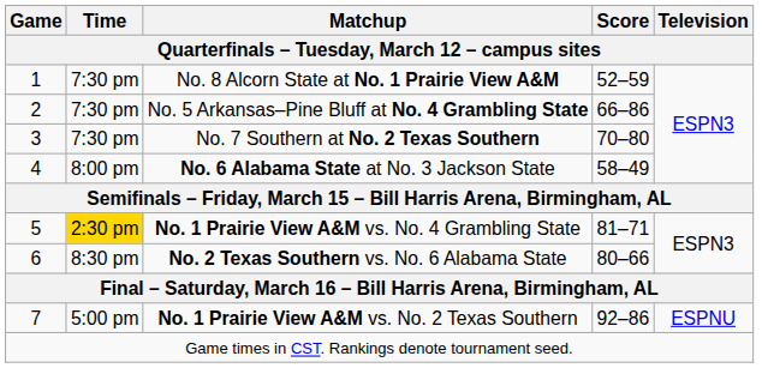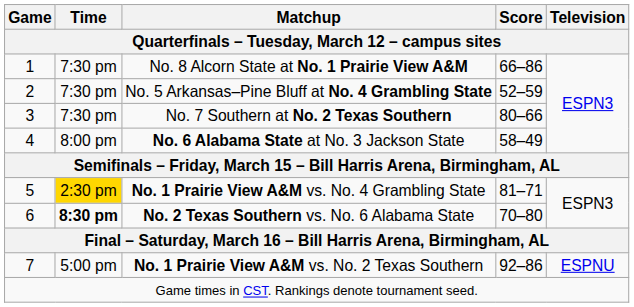No. 8 Alcorn State at No. 1 Prairie View A&M | Score: 52–59 -> 66–86
No. 5 Arkansas–Pine Bluff at No. 4 Grambling State | Score: 66–86 -> 52–59
No. 7 Southern at No. 2 Texas Southern | Score: 70–80 -> 80–66
No. 2 Texas Southern vs. No. 6 Alabama State | Time: normal -> bold
No. 2 Texas Southern vs. No. 6 Alabama State | Score: 80–66 -> 70–80
